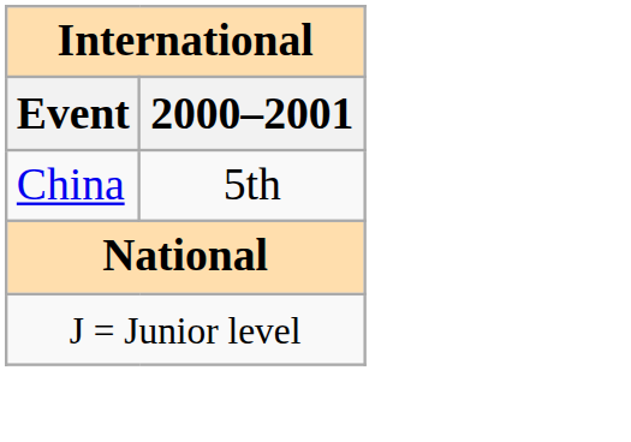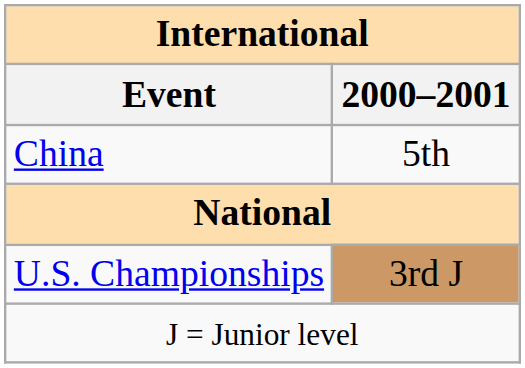+ row: U.S. Championships | 3rd J
